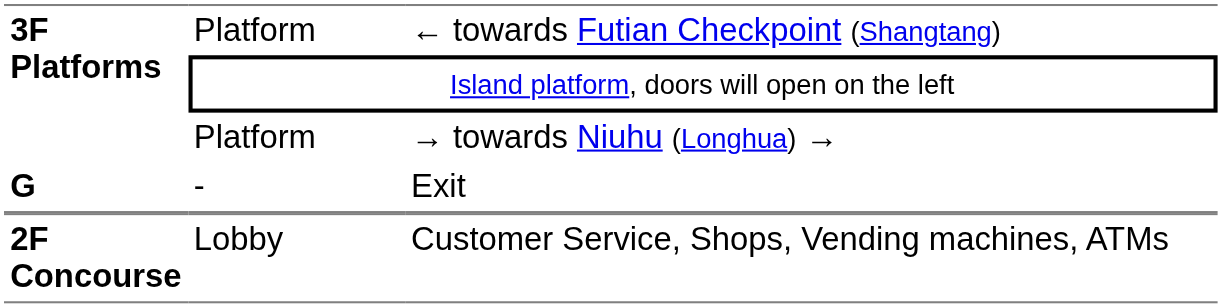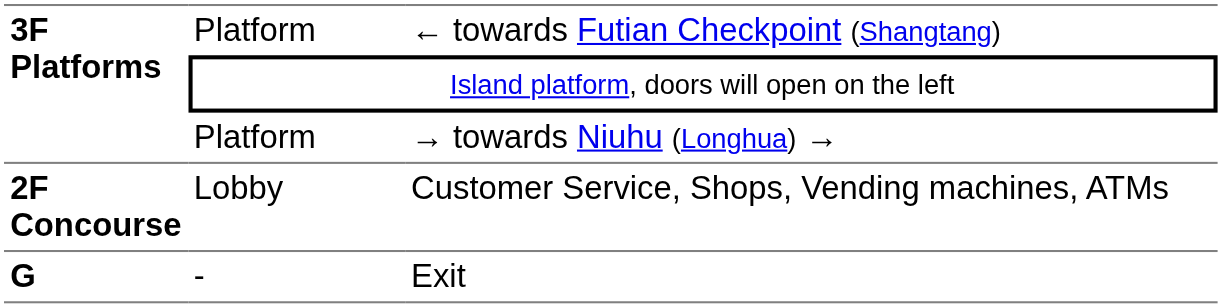rows swapped: Lobby <-> -
